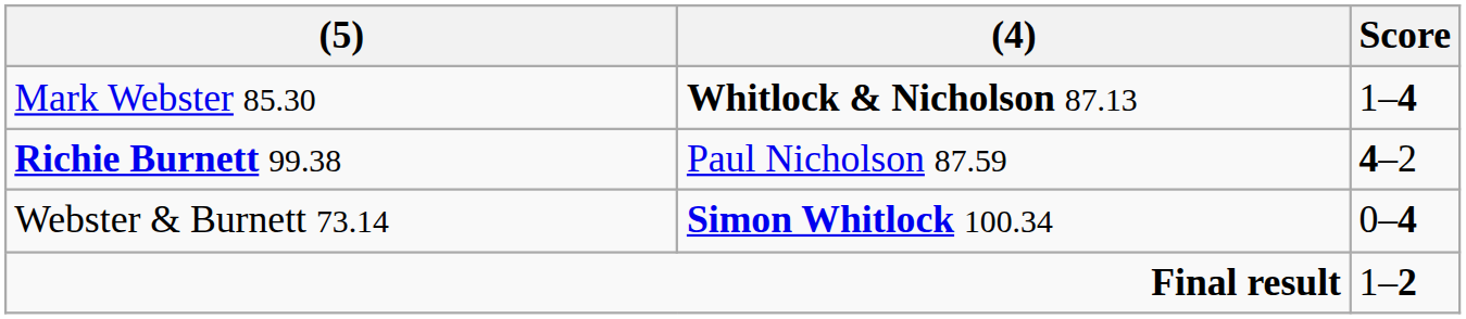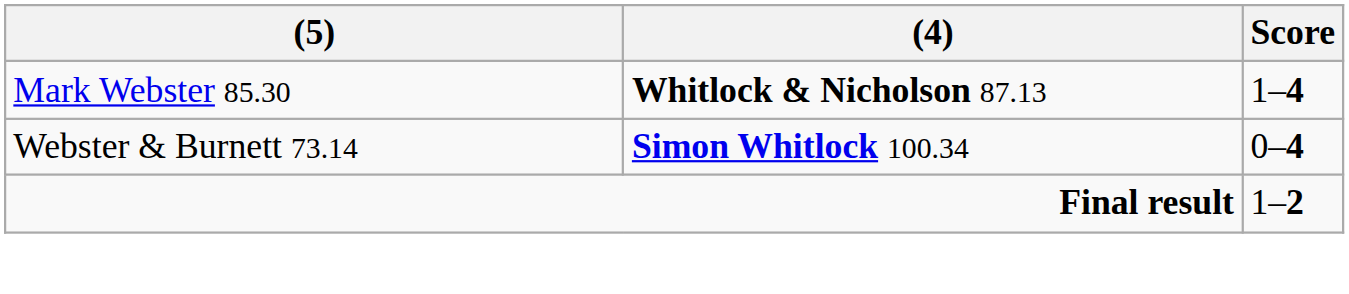- row: Richie Burnett 99.38 | Paul Nicholson 87.59 | 4–2
